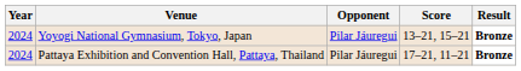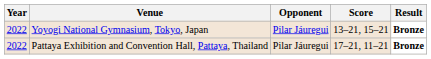Yoyogi National Gymnasium, Tokyo, Japan | Year: 2024 -> 2022
Pattaya Exhibition and Convention Hall, Pattaya, Thailand | Year: 2024 -> 2022
